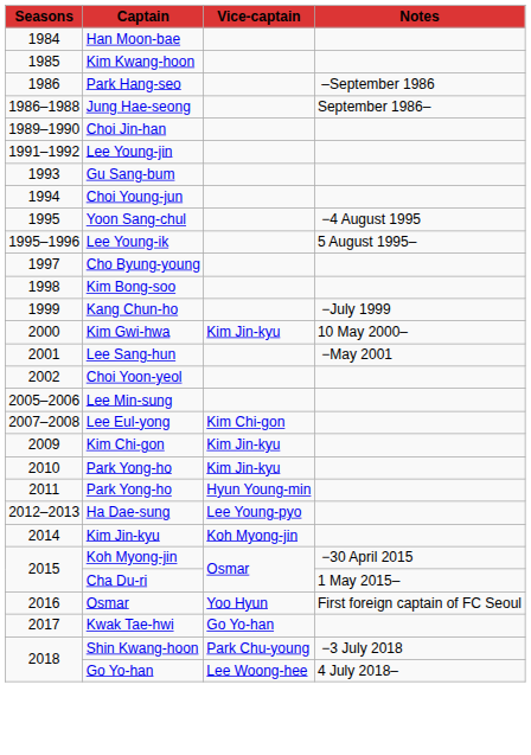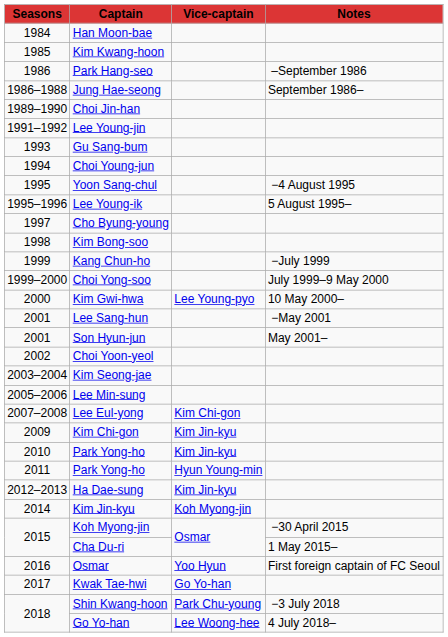+ row: 1999–2000 | Choi Yong-soo | July 1999–9 May 2000
Kim Gwi-hwa | Vice-captain: Kim Jin-kyu -> Lee Young-pyo
+ row: 2001 | Son Hyun-jun | May 2001–
+ row: 2003–2004 | Kim Seong-jae
Ha Dae-sung | Vice-captain: Lee Young-pyo -> Kim Jin-kyu
